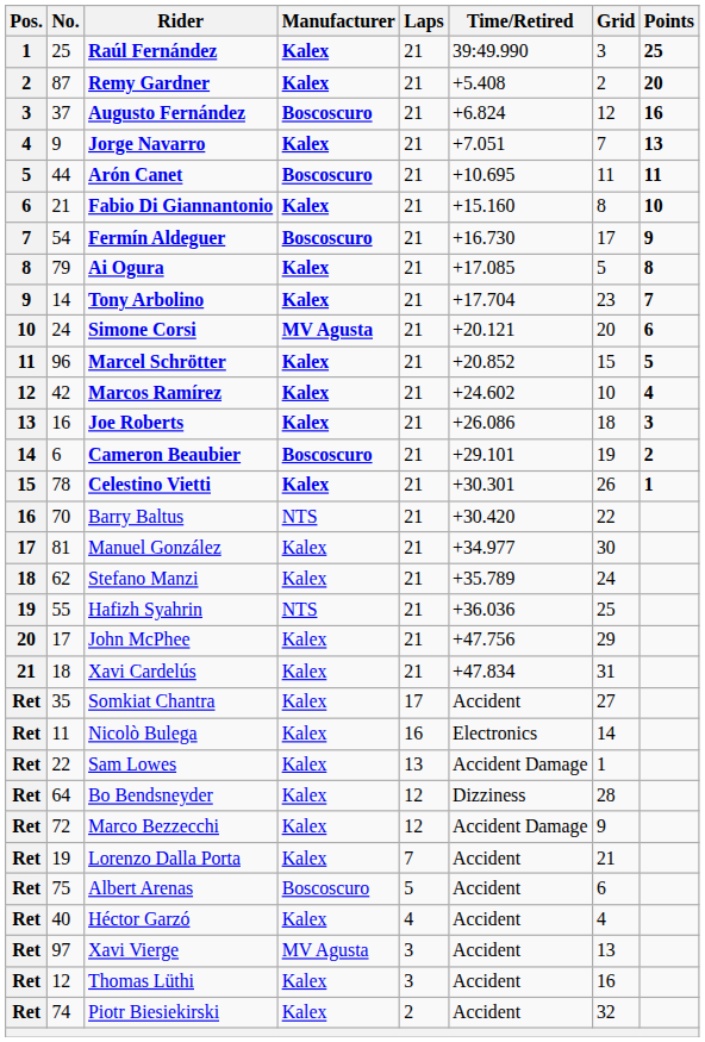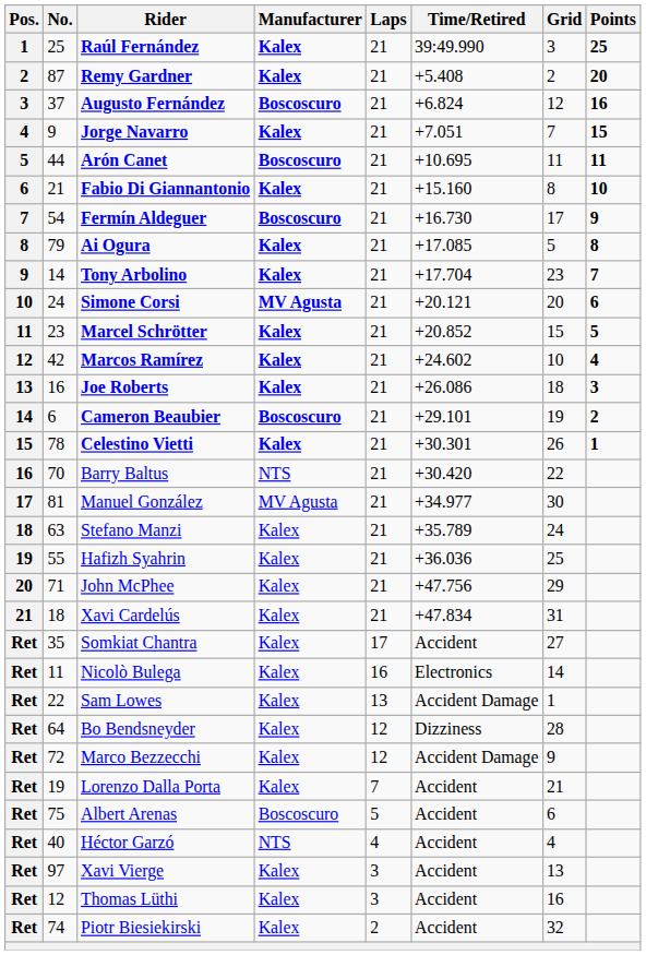Jorge Navarro | Points: 13 -> 15
Marcel Schrötter | No.: 96 -> 23
Manuel González | Manufacturer: Kalex -> MV Agusta
Stefano Manzi | No.: 62 -> 63
Hafizh Syahrin | Manufacturer: NTS -> Kalex
John McPhee | No.: 17 -> 71
Héctor Garzó | Manufacturer: Kalex -> NTS
Xavi Vierge | Manufacturer: MV Agusta -> Kalex
